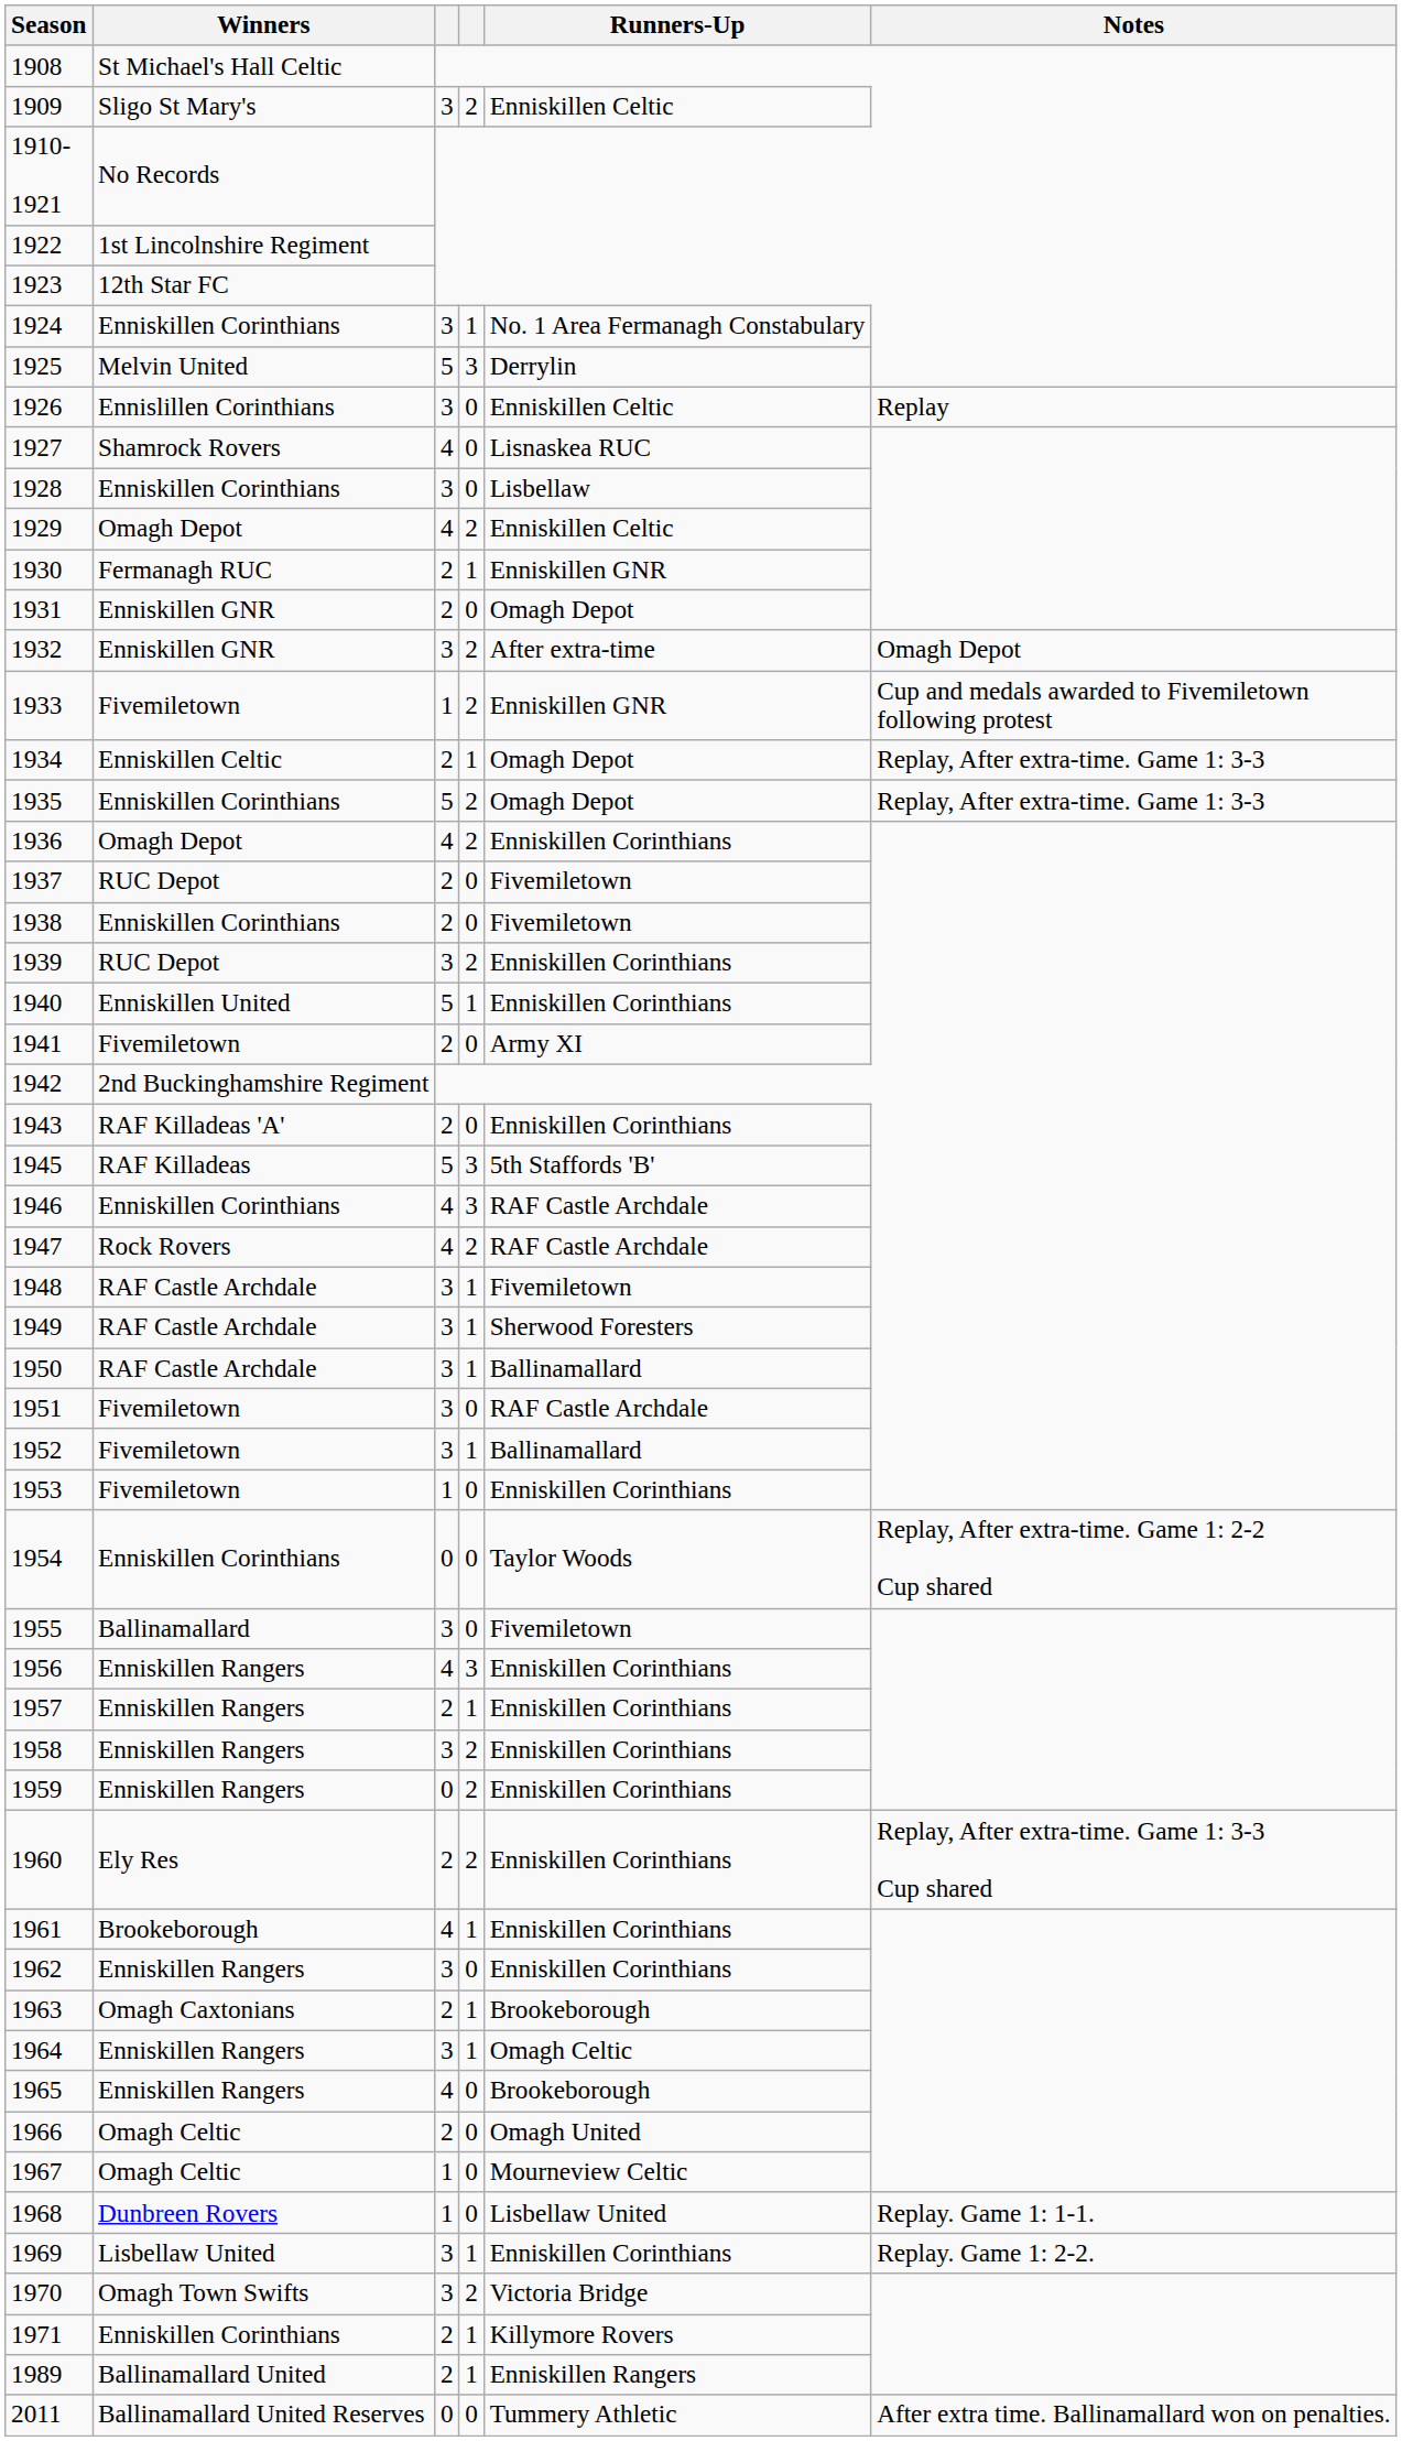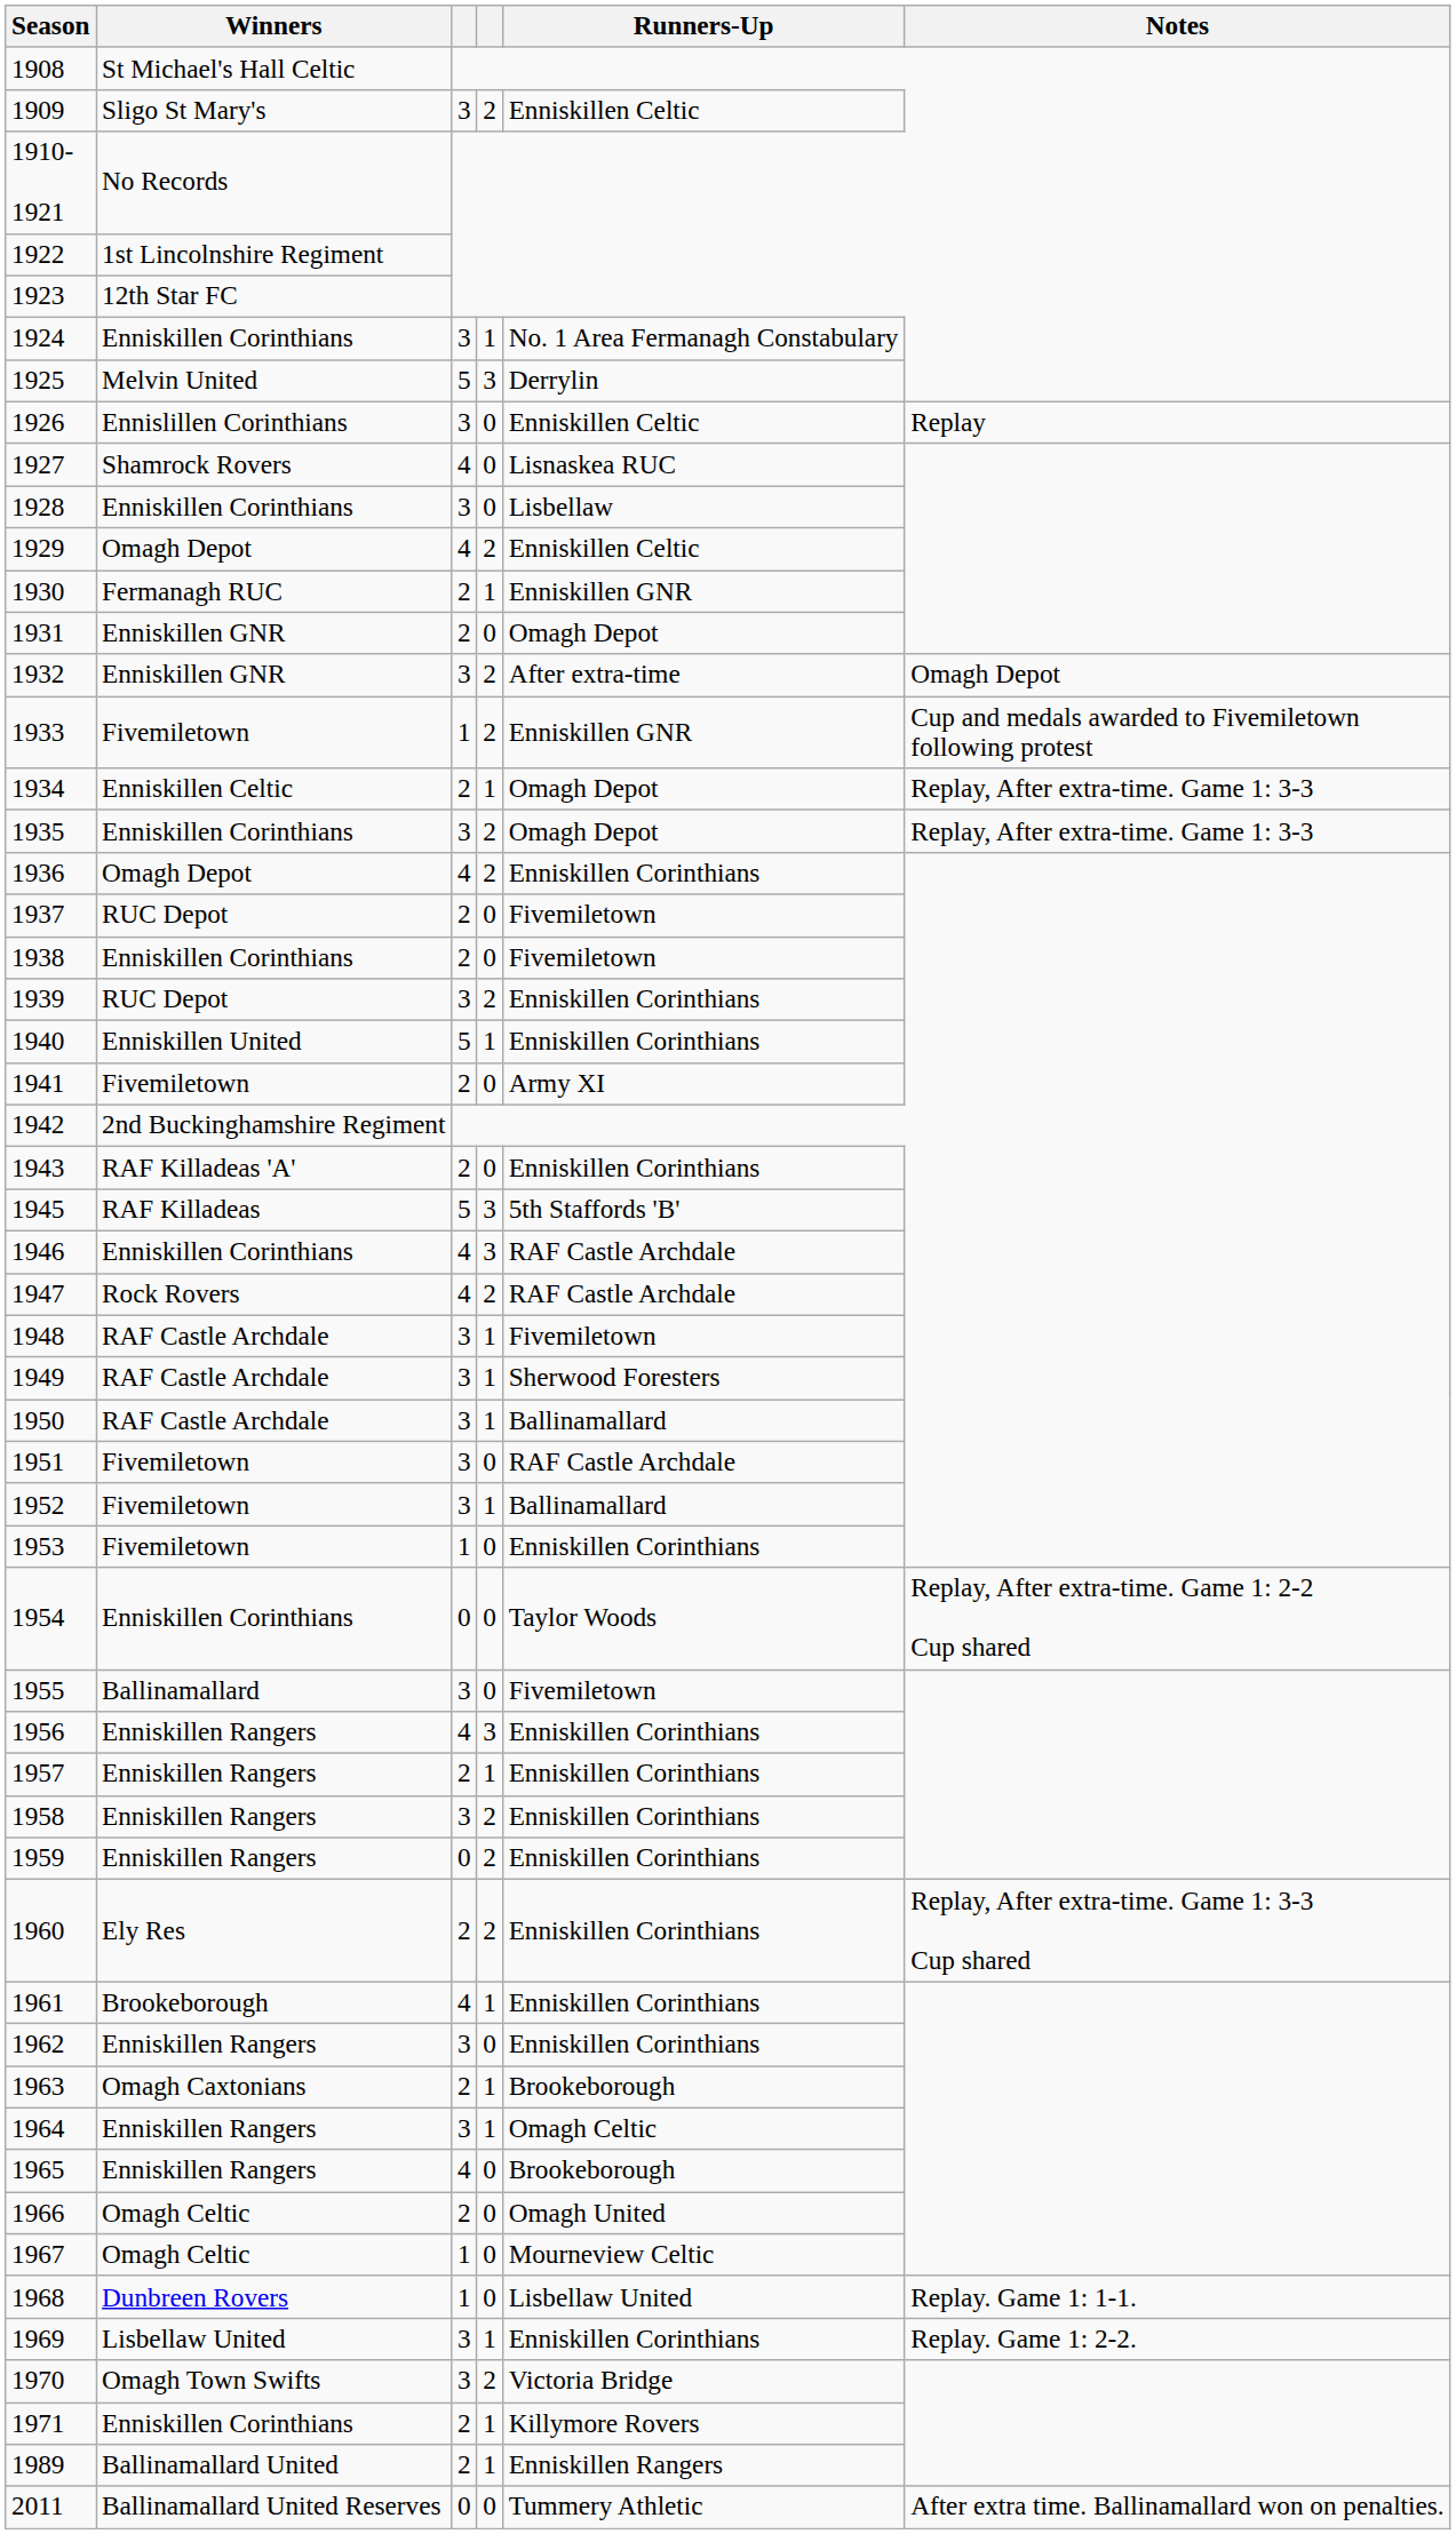1935 | column 3: 5 -> 3
